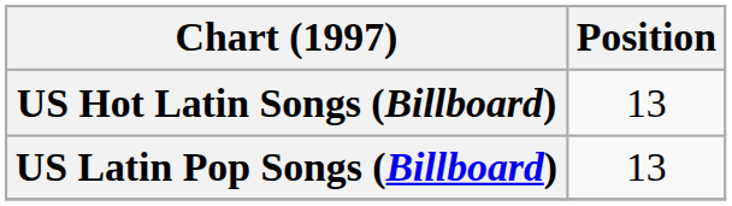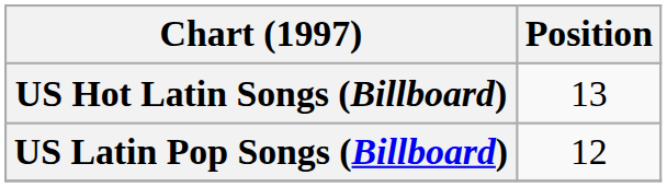US Latin Pop Songs (Billboard) | Position: 13 -> 12
